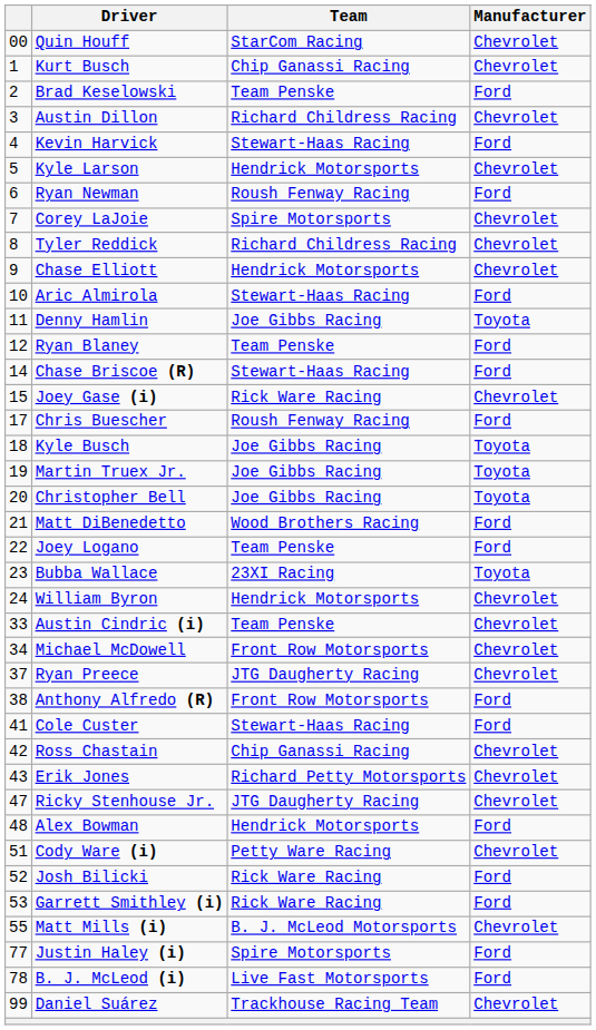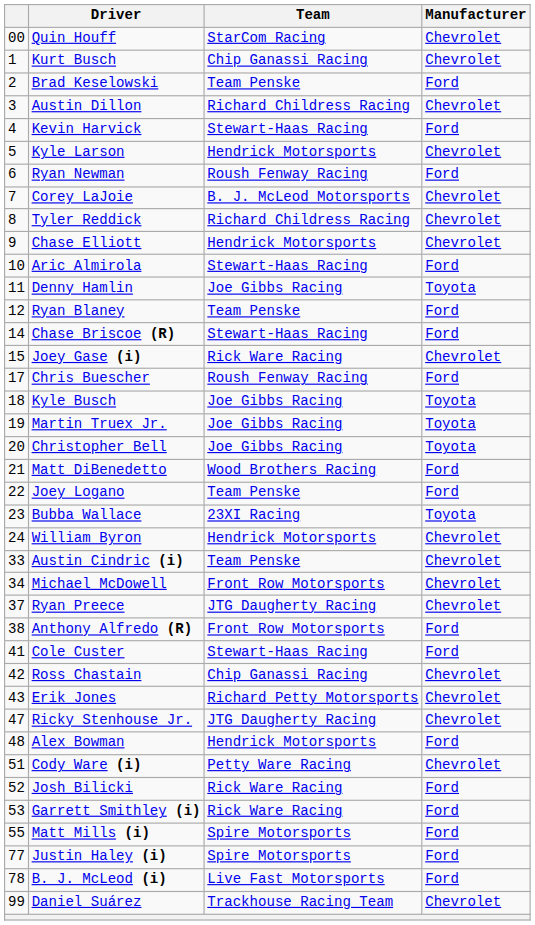Corey LaJoie | Team: Spire Motorsports -> B. J. McLeod Motorsports
Matt Mills (i) | Team: B. J. McLeod Motorsports -> Spire Motorsports
Matt Mills (i) | Manufacturer: Chevrolet -> Ford
